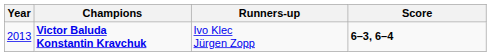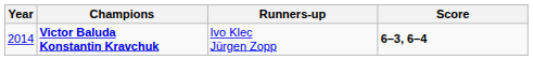Victor Baluda Konstantin Kravchuk | Year: 2013 -> 2014
